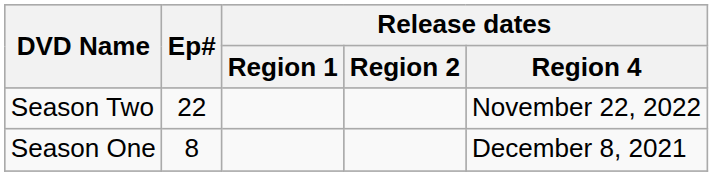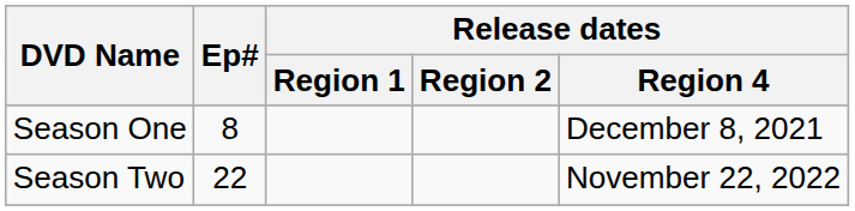rows swapped: Season One <-> Season Two
